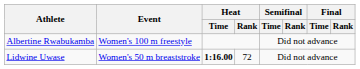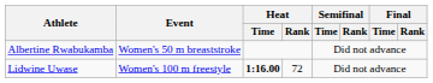Albertine Rwabukamba | Event: Women's 100 m freestyle -> Women's 50 m breaststroke
Lidwine Uwase | Event: Women's 50 m breaststroke -> Women's 100 m freestyle
